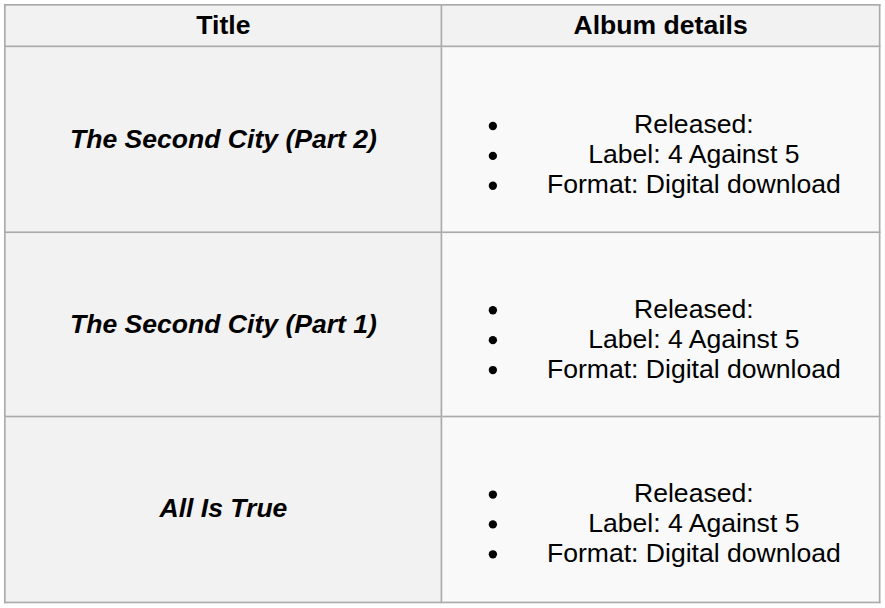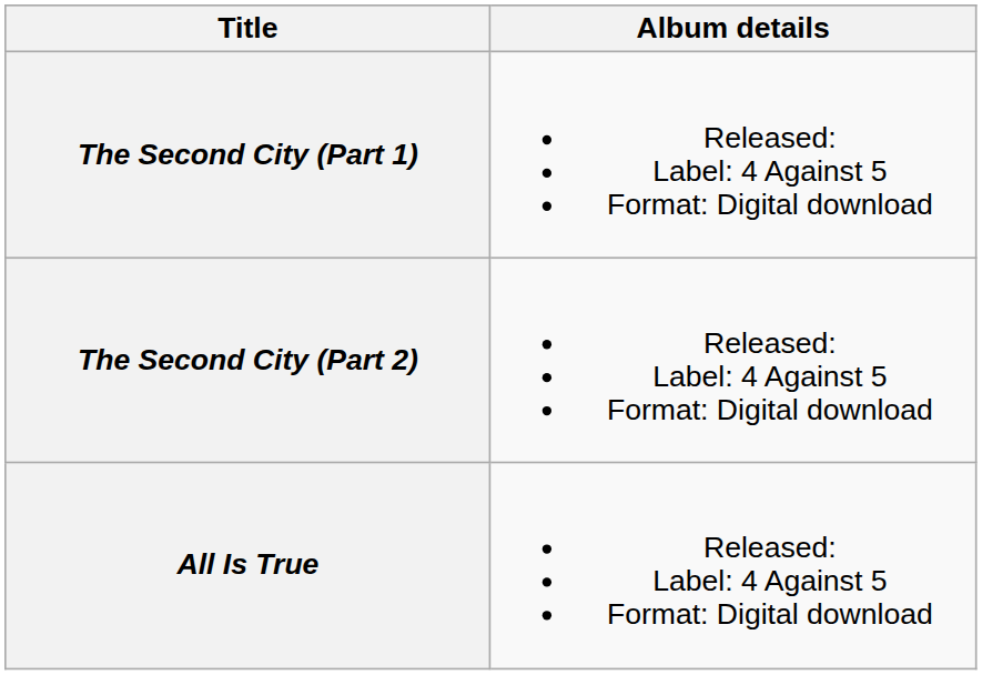rows swapped: The Second City (Part 1) <-> The Second City (Part 2)
